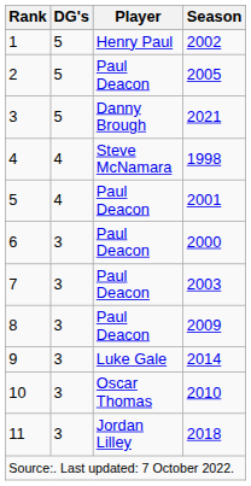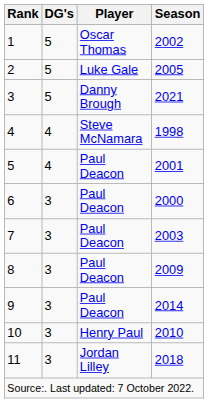1 | Player: Henry Paul -> Oscar Thomas
2 | Player: Paul Deacon -> Luke Gale
9 | Player: Luke Gale -> Paul Deacon
10 | Player: Oscar Thomas -> Henry Paul
